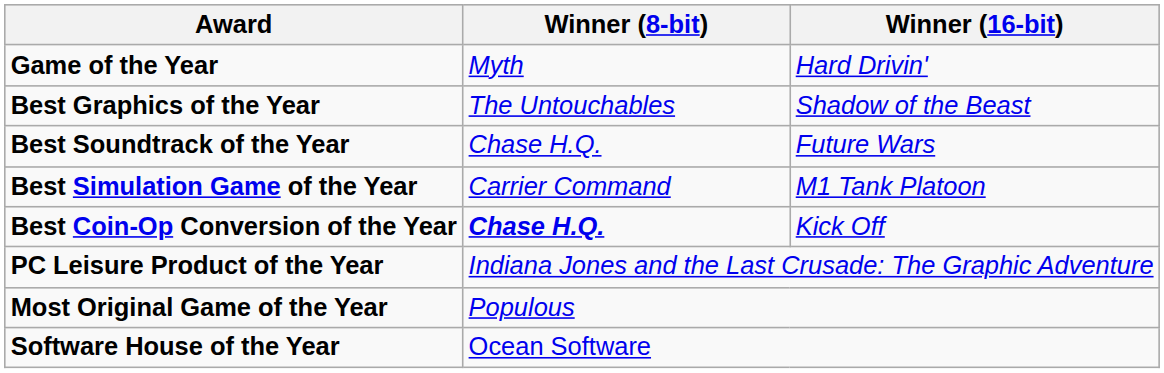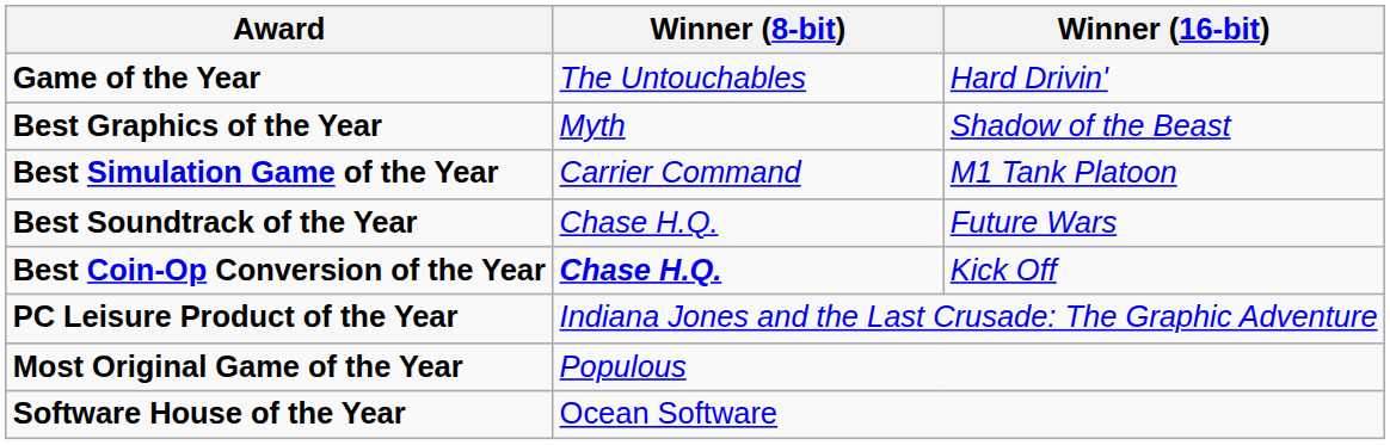Game of the Year | Winner (8-bit): Myth -> The Untouchables
Best Graphics of the Year | Winner (8-bit): The Untouchables -> Myth
rows swapped: Best Soundtrack of the Year <-> Best Simulation Game of the Year
